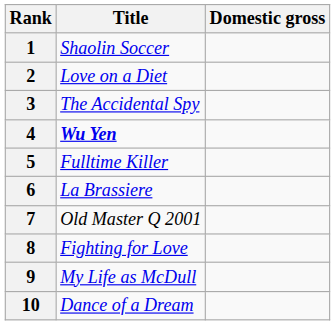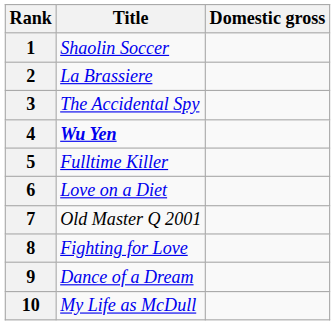2 | Title: Love on a Diet -> La Brassiere
6 | Title: La Brassiere -> Love on a Diet
9 | Title: My Life as McDull -> Dance of a Dream
10 | Title: Dance of a Dream -> My Life as McDull
